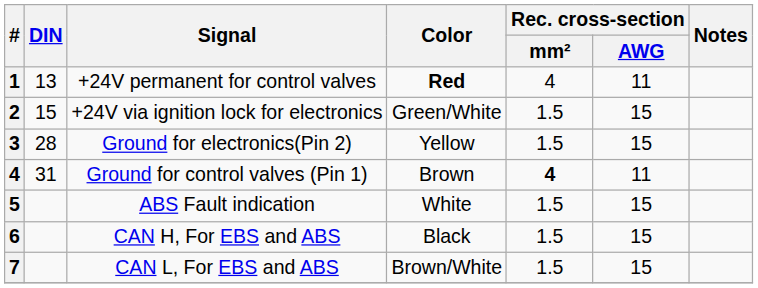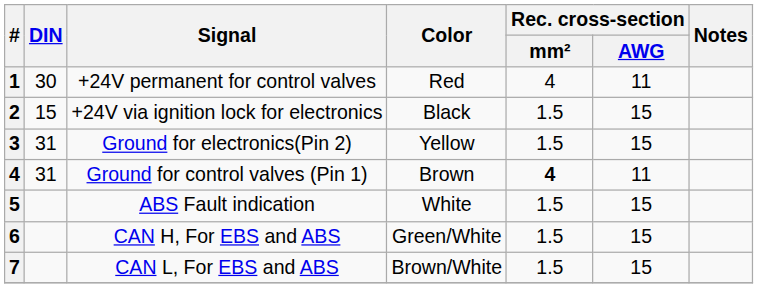+24V permanent for control valves | DIN: 13 -> 30
+24V permanent for control valves | Color: bold -> normal
+24V via ignition lock for electronics | Color: Green/White -> Black
Ground for electronics(Pin 2) | DIN: 28 -> 31
CAN H, For EBS and ABS | Color: Black -> Green/White
